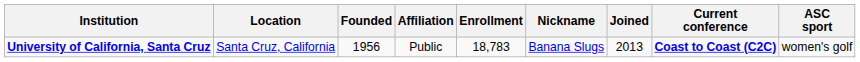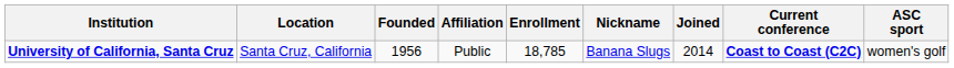University of California, Santa Cruz | Enrollment: 18,783 -> 18,785
University of California, Santa Cruz | Joined: 2013 -> 2014
